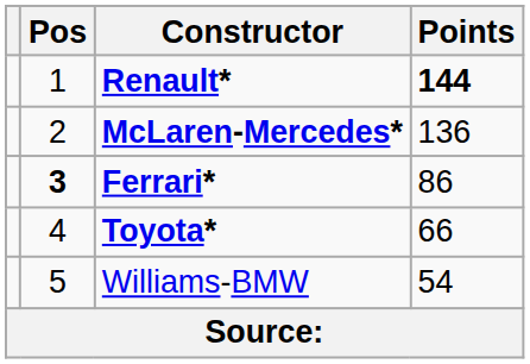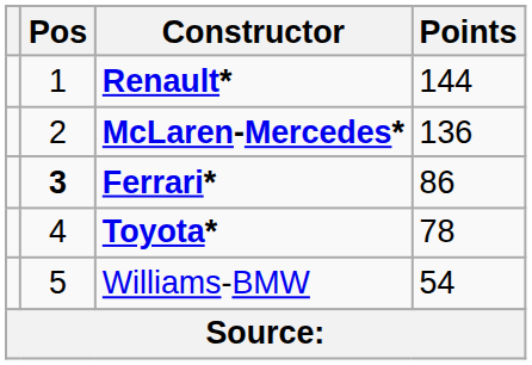Renault* | Points: bold -> normal
Toyota* | Points: 66 -> 78
